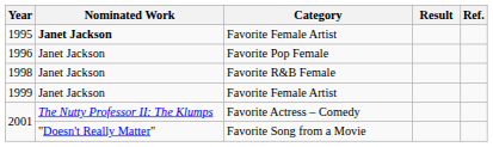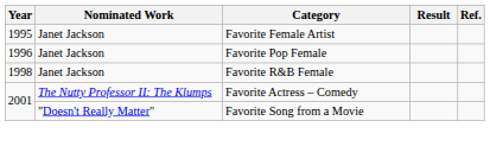1995 | Nominated Work: bold -> normal
- row: 1999 | Janet Jackson | Favorite Female Artist
